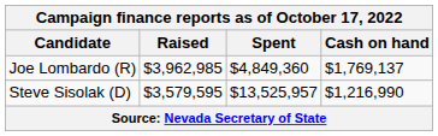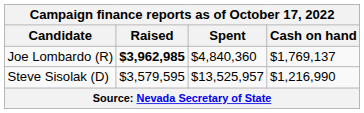Joe Lombardo (R) | Raised: normal -> bold
Joe Lombardo (R) | Spent: $4,849,360 -> $4,840,360
